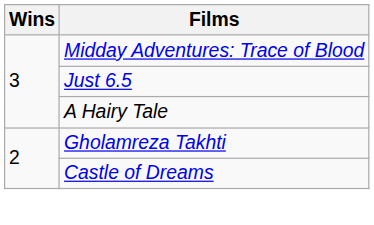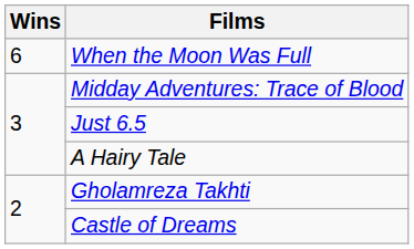+ row: 6 | When the Moon Was Full
